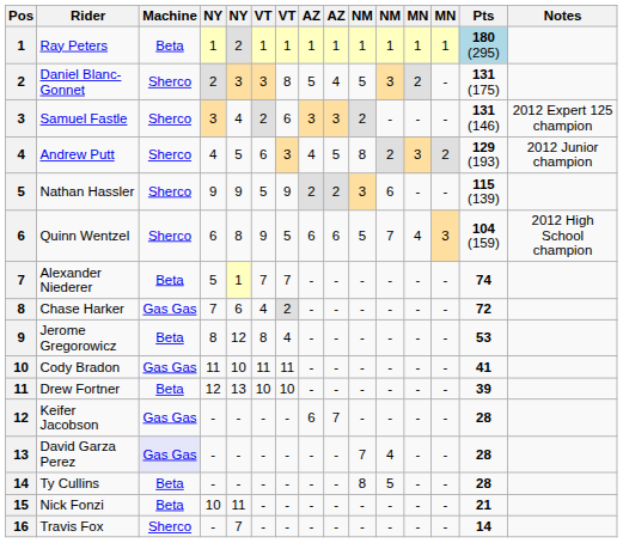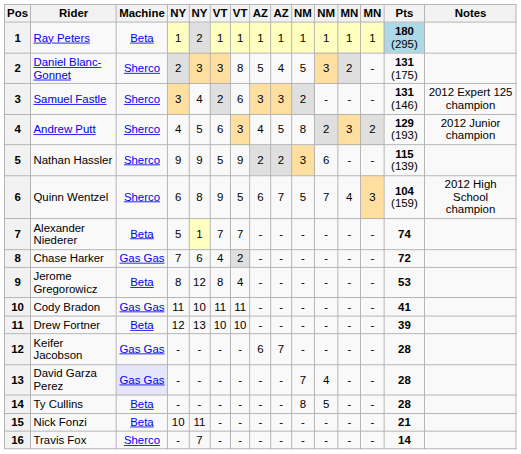Quinn Wentzel | column 9: 6 -> 7
